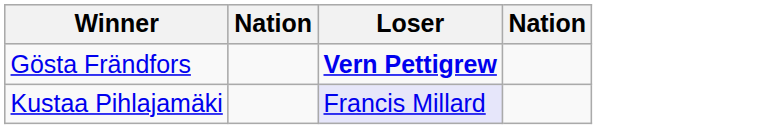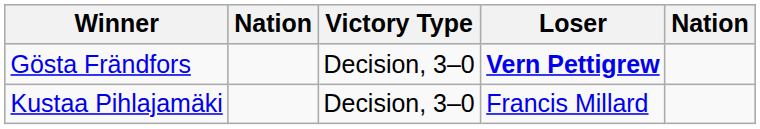+ column: Victory Type | Decision, 3–0 | Decision, 3–0
Kustaa Pihlajamäki | Loser: lavender background -> no background
